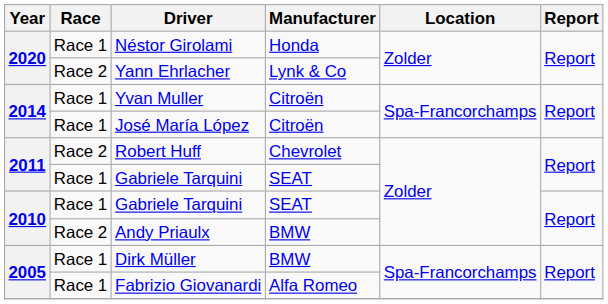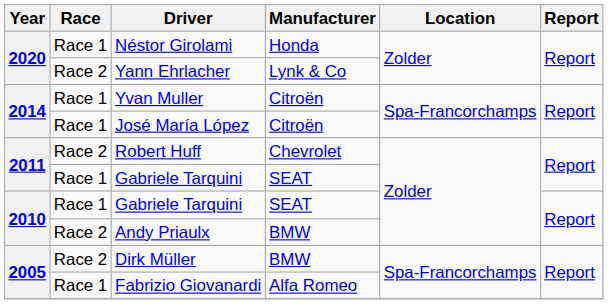Dirk Müller | Race: Race 1 -> Race 2
